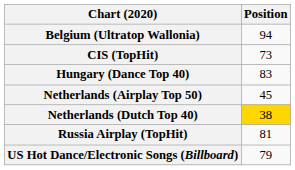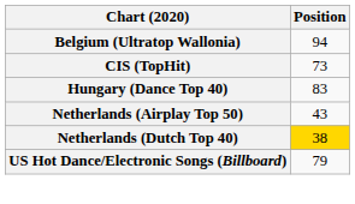Netherlands (Airplay Top 50) | Position: 45 -> 43
- row: Russia Airplay (TopHit) | 81
